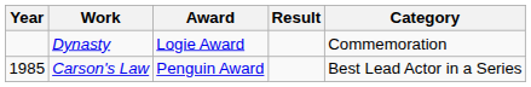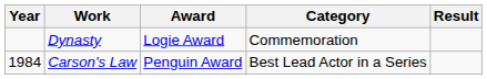columns swapped: Category <-> Result
Carson's Law | Year: 1985 -> 1984
